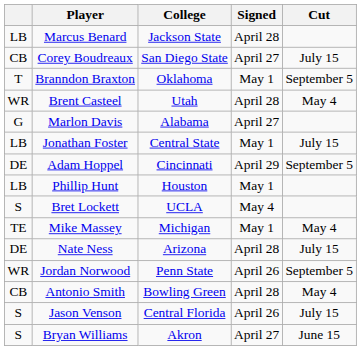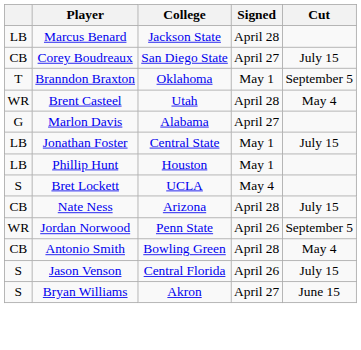- row: DE | Adam Hoppel | Cincinnati | April 29 | September 5
- row: TE | Mike Massey | Michigan | May 1 | May 4
Nate Ness | column 1: DE -> CB
